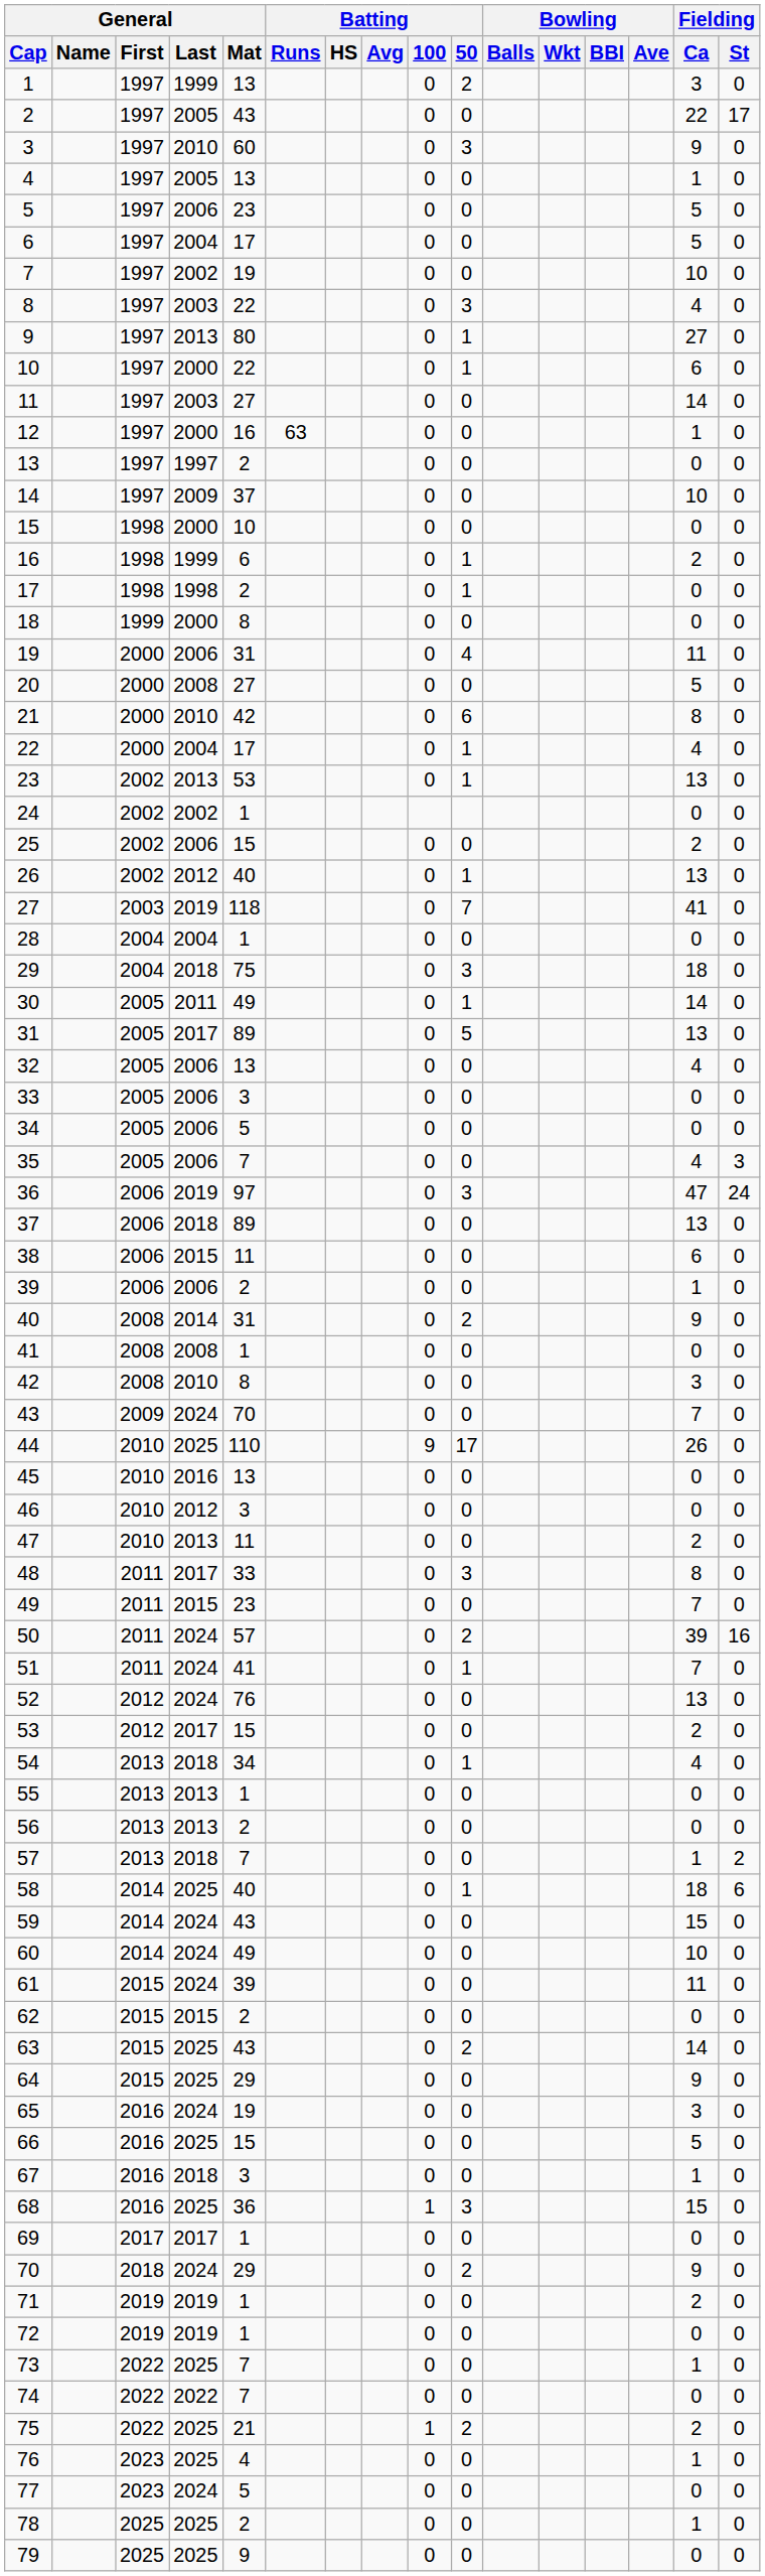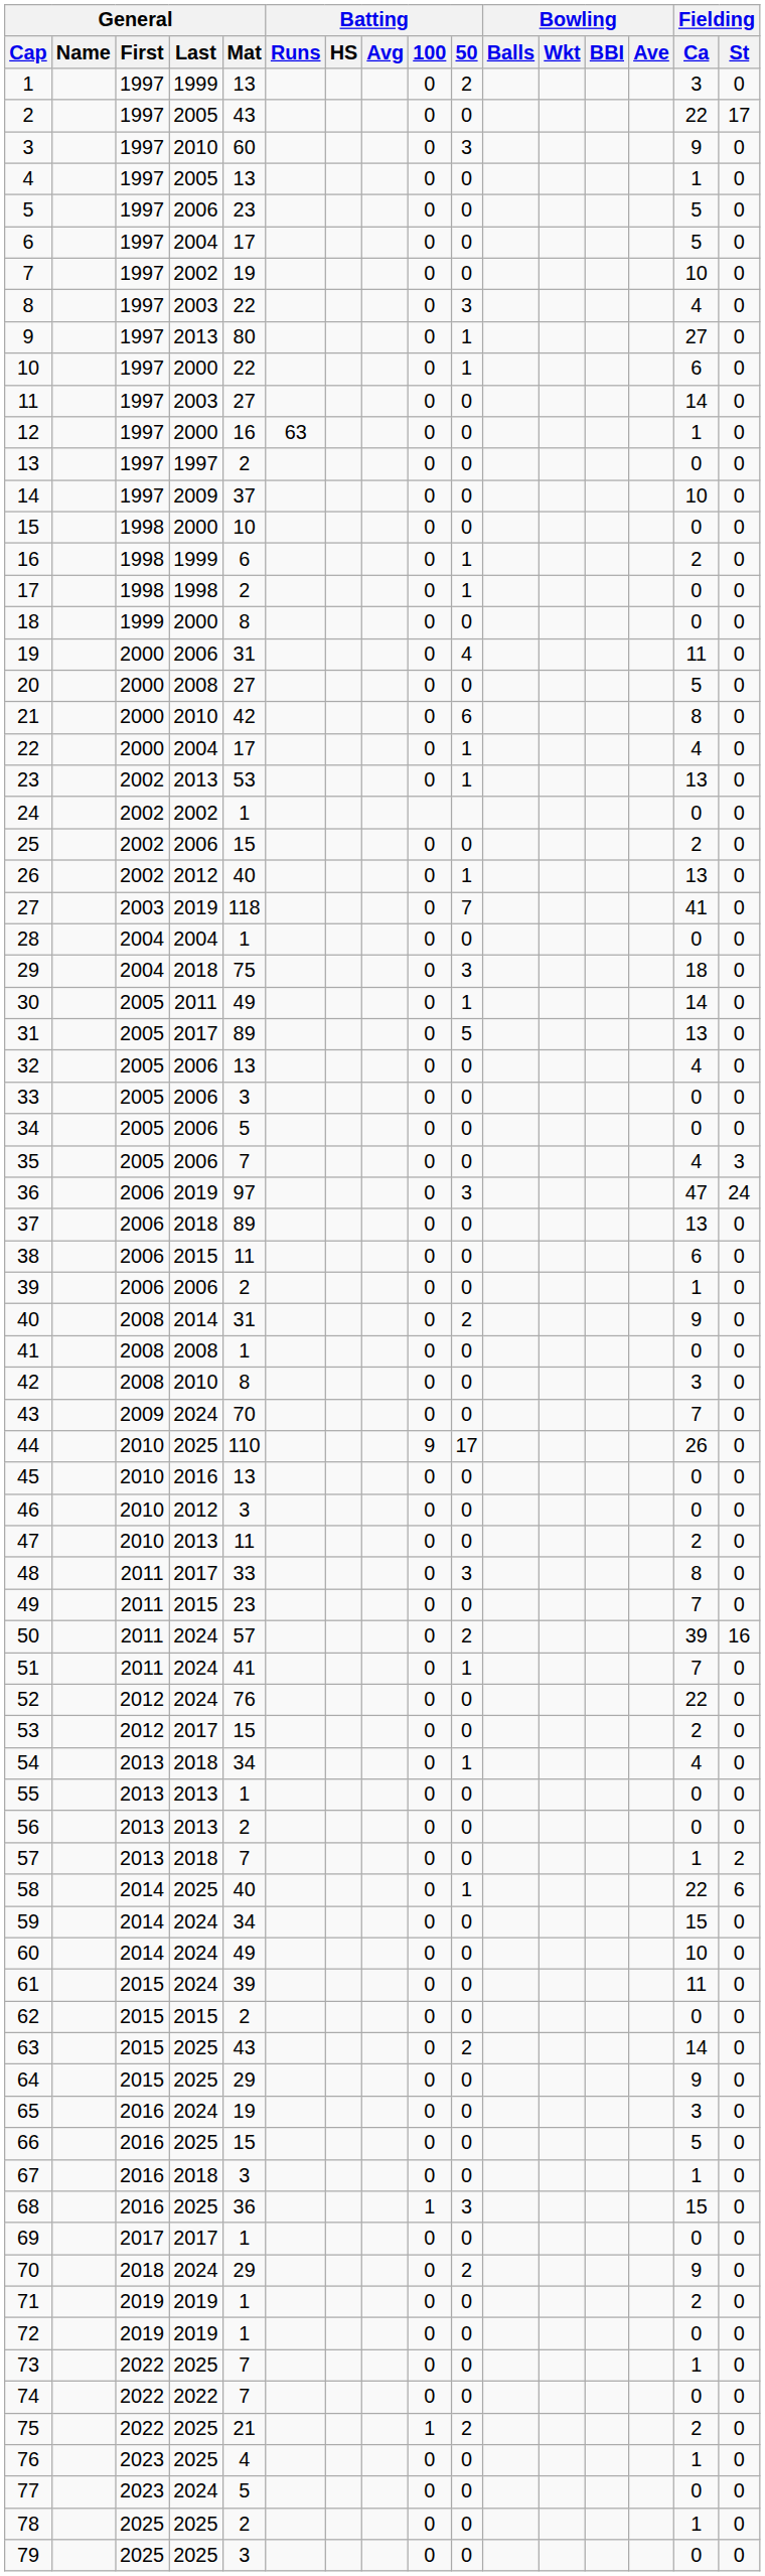52 | Fielding / Ca: 13 -> 22
58 | Fielding / Ca: 18 -> 22
59 | General / Mat: 43 -> 34
79 | General / Mat: 9 -> 3
